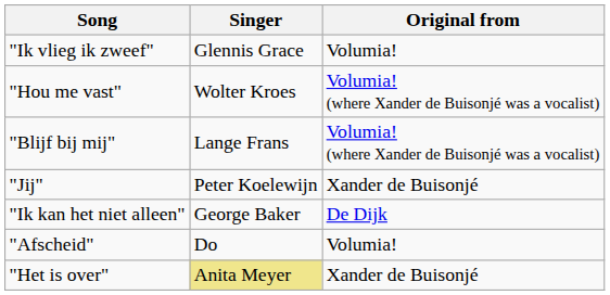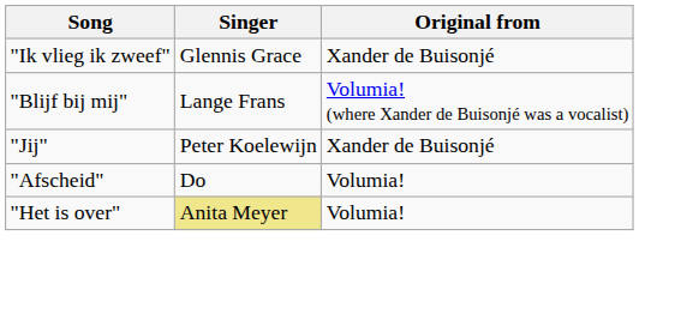"Ik vlieg ik zweef" | Original from: Volumia! -> Xander de Buisonjé
- row: "Hou me vast" | Wolter Kroes | Volumia! (where Xander de Buisonjé was a vocalist)
- row: "Ik kan het niet alleen" | George Baker | De Dijk
"Het is over" | Original from: Xander de Buisonjé -> Volumia!
